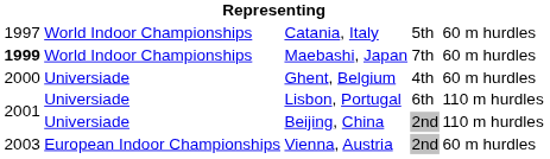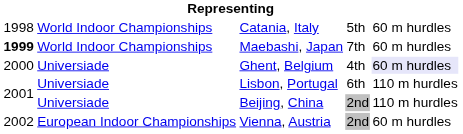Catania, Italy | column 1: 1997 -> 1998
Ghent, Belgium | column 5: no background -> lavender background
Vienna, Austria | column 1: 2003 -> 2002
